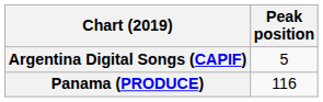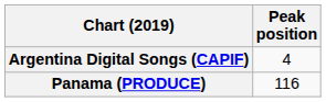Argentina Digital Songs (CAPIF) | Peak position: 5 -> 4
